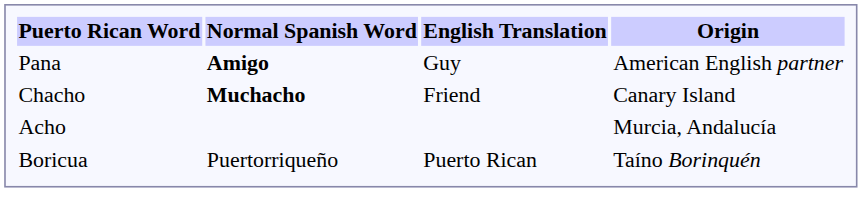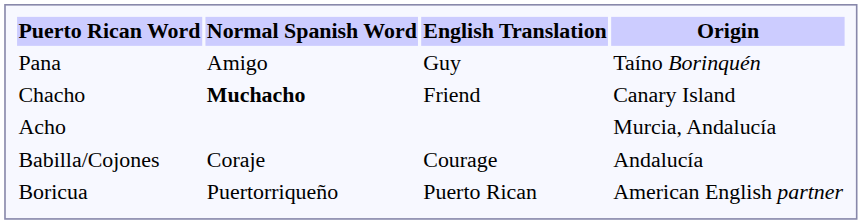Pana | Normal Spanish Word: bold -> normal
Pana | Origin: American English partner -> Taíno Borinquén
+ row: Babilla/Cojones | Coraje | Courage | Andalucía
Boricua | Origin: Taíno Borinquén -> American English partner
